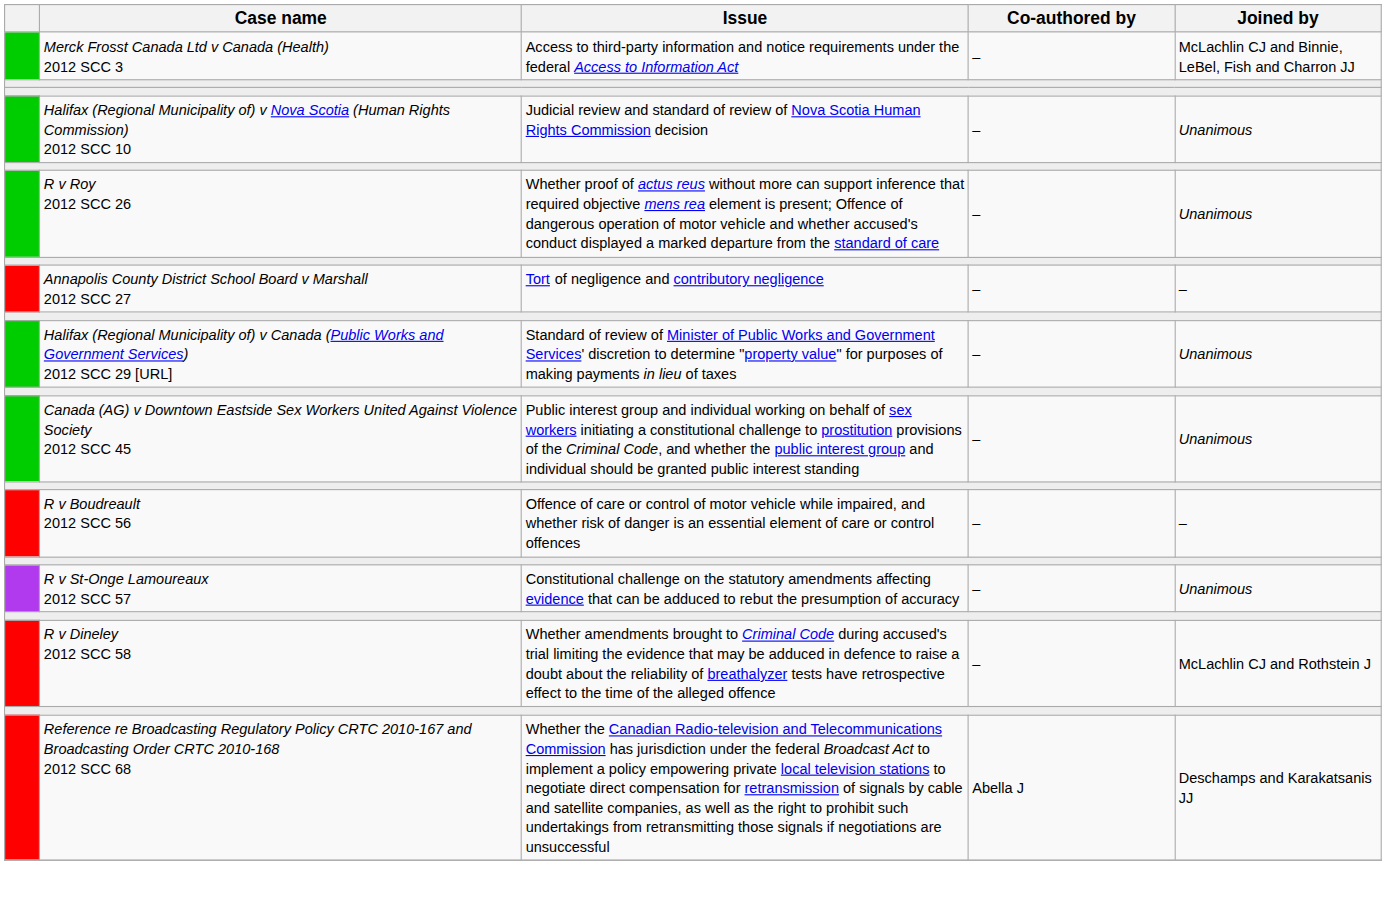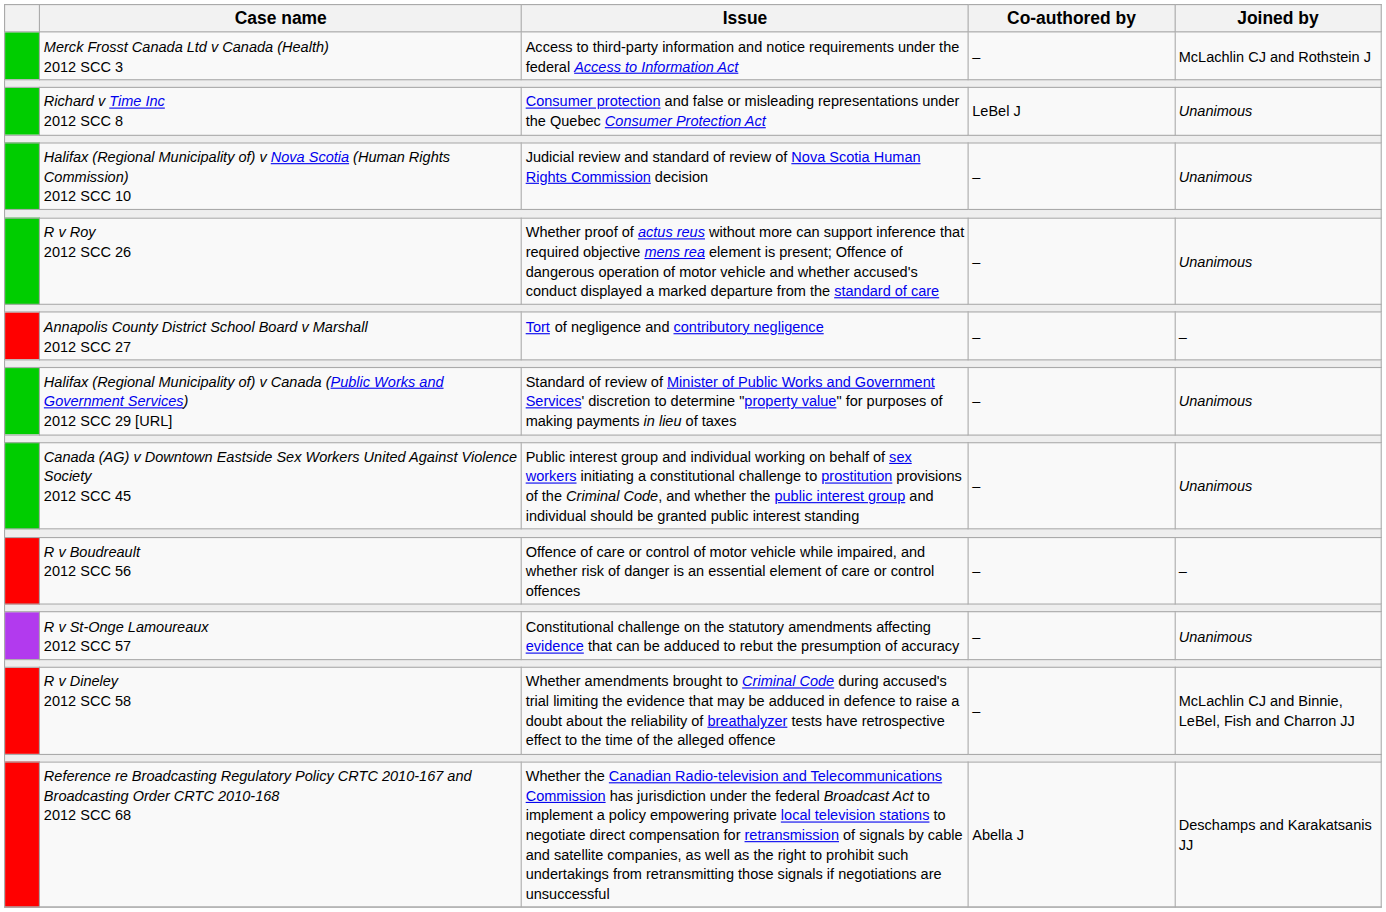Merck Frosst Canada Ltd v Canada (Health) 2012 SCC 3 | Joined by: McLachlin CJ and Binnie, LeBel, Fish and Charron JJ -> McLachlin CJ and Rothstein J
+ row: Richard v Time Inc 2012 SCC 8 | Consumer protection and false or misleading representations under the Quebec Consumer Protection Act | LeBel J | Unanimous
R v Dineley 2012 SCC 58 | Joined by: McLachlin CJ and Rothstein J -> McLachlin CJ and Binnie, LeBel, Fish and Charron JJ
